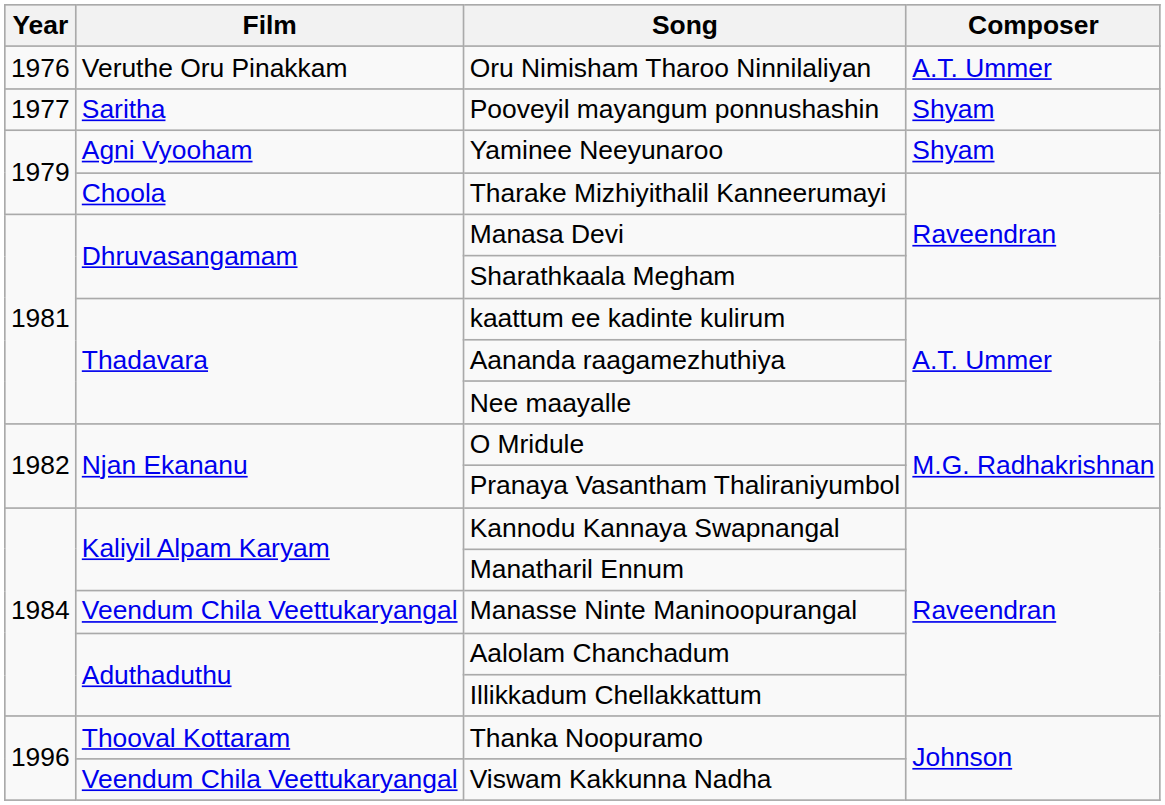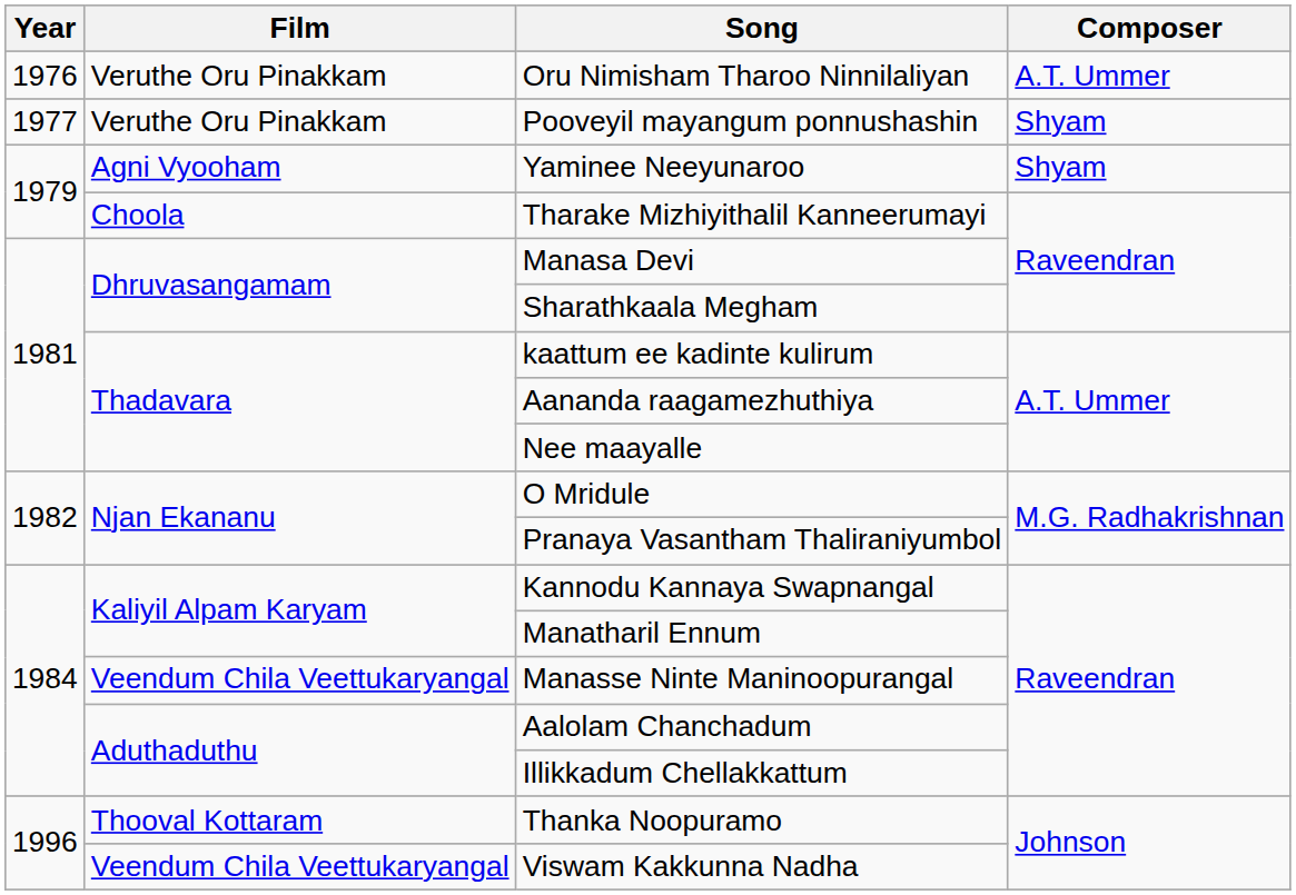Pooveyil mayangum ponnushashin | Film: Saritha -> Veruthe Oru Pinakkam
